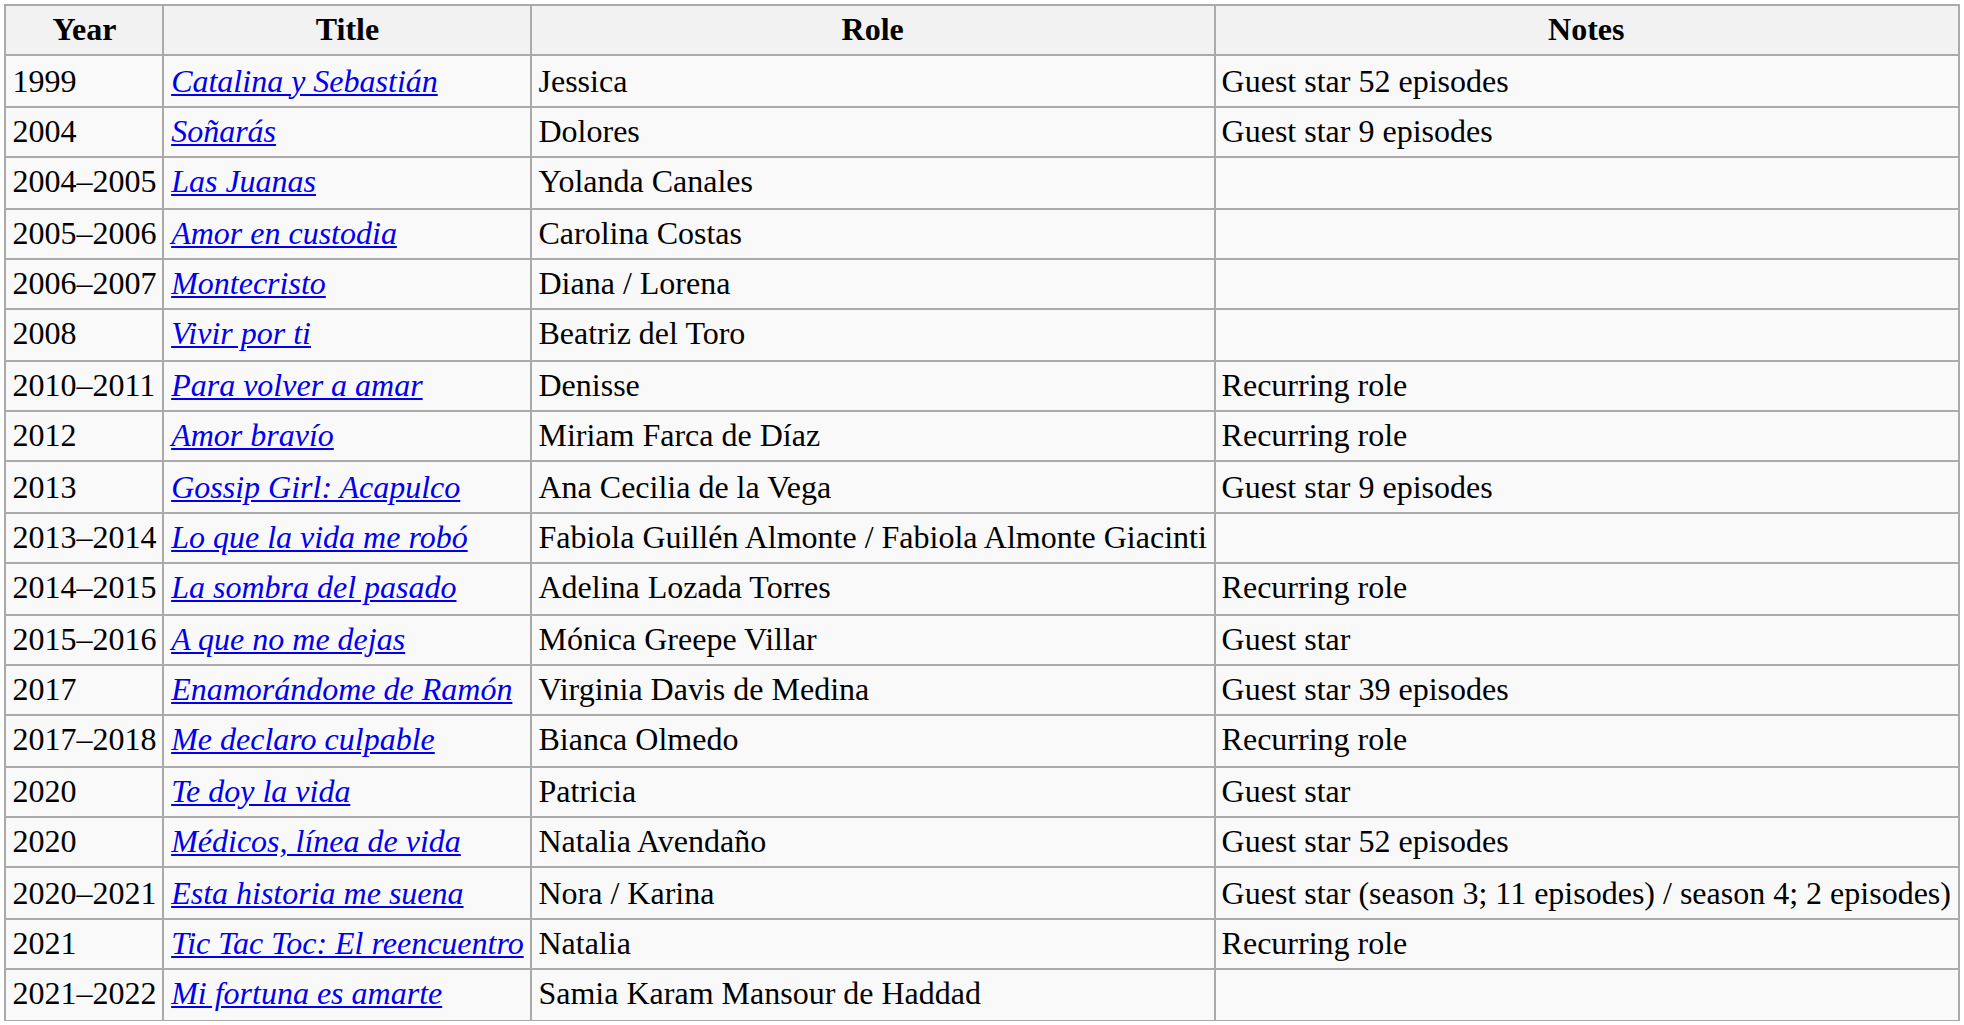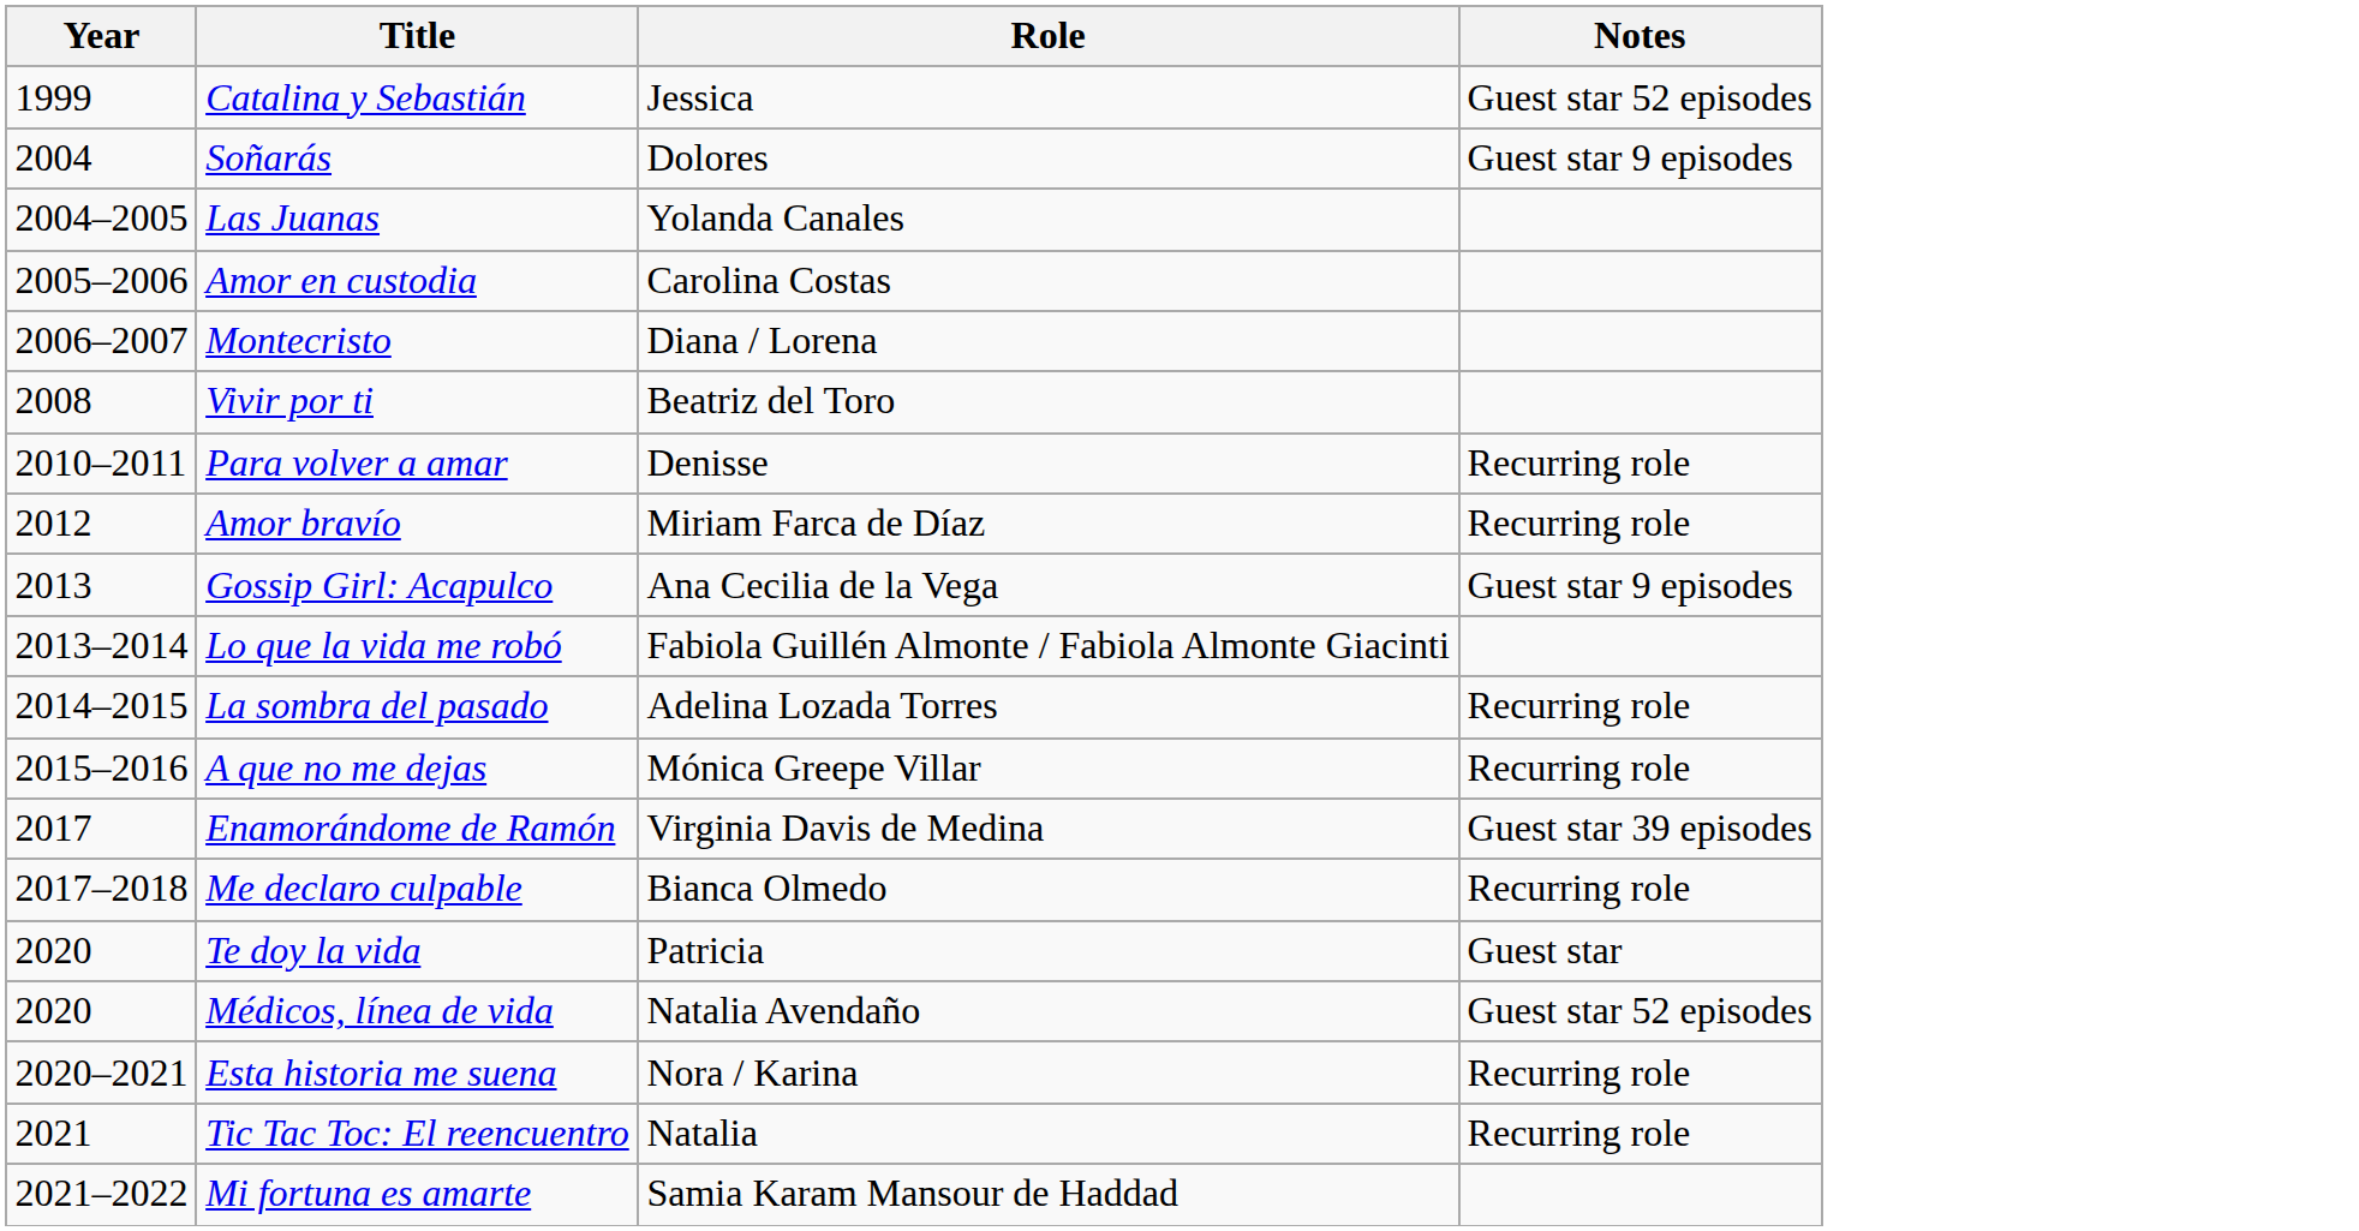A que no me dejas | Notes: Guest star -> Recurring role
Esta historia me suena | Notes: Guest star (season 3; 11 episodes) / season 4; 2 episodes) -> Recurring role
